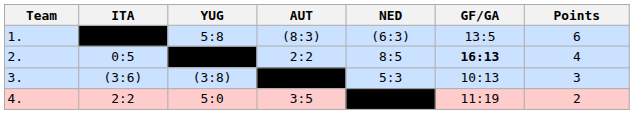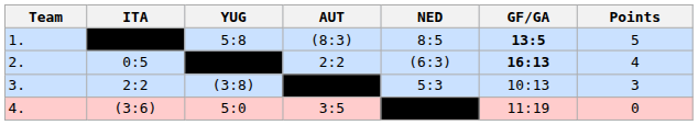1. | NED: (6:3) -> 8:5
1. | GF/GA: normal -> bold
1. | Points: 6 -> 5
2. | NED: 8:5 -> (6:3)
3. | ITA: (3:6) -> 2:2
4. | ITA: 2:2 -> (3:6)
4. | Points: 2 -> 0
